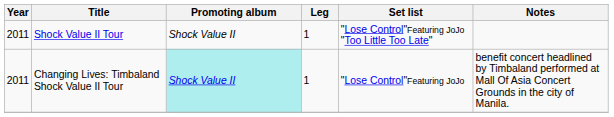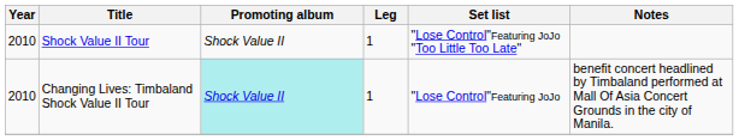Shock Value II Tour | Year: 2011 -> 2010
Changing Lives: Timbaland Shock Value II Tour | Year: 2011 -> 2010
